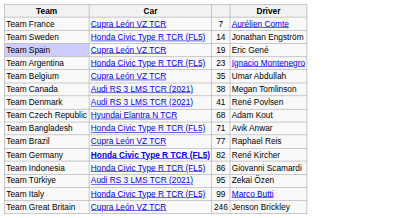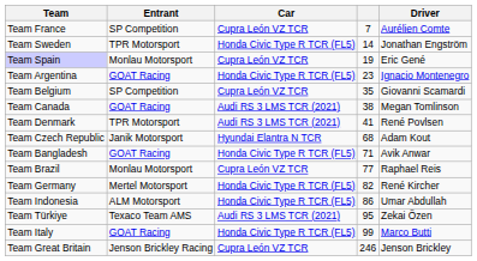+ column: Entrant | SP Competition | TPR Motorsport | Monlau Motorsport | GOAT Racing | SP Competition | GOAT Racing | TPR Motorsport | Janik Motorsport | GOAT Racing | Monlau Motorsport | Mertel Motorsport | ALM Motorsport | Texaco Team AMS | GOAT Racing | Jenson Brickley Racing
Team Belgium | Driver: Umar Abdullah -> Giovanni Scamardi
Team Germany | Car: bold -> normal
Team Indonesia | Driver: Giovanni Scamardi -> Umar Abdullah
